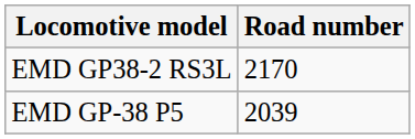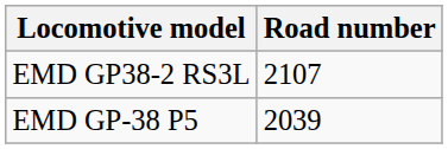EMD GP38-2 RS3L | Road number: 2170 -> 2107
